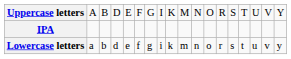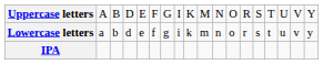rows swapped: Lowercase letters <-> IPA
